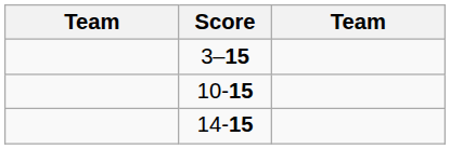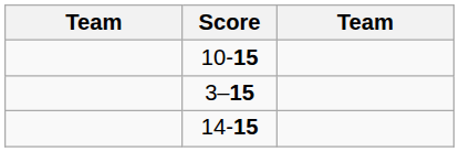rows swapped: 10-15 <-> 3–15
